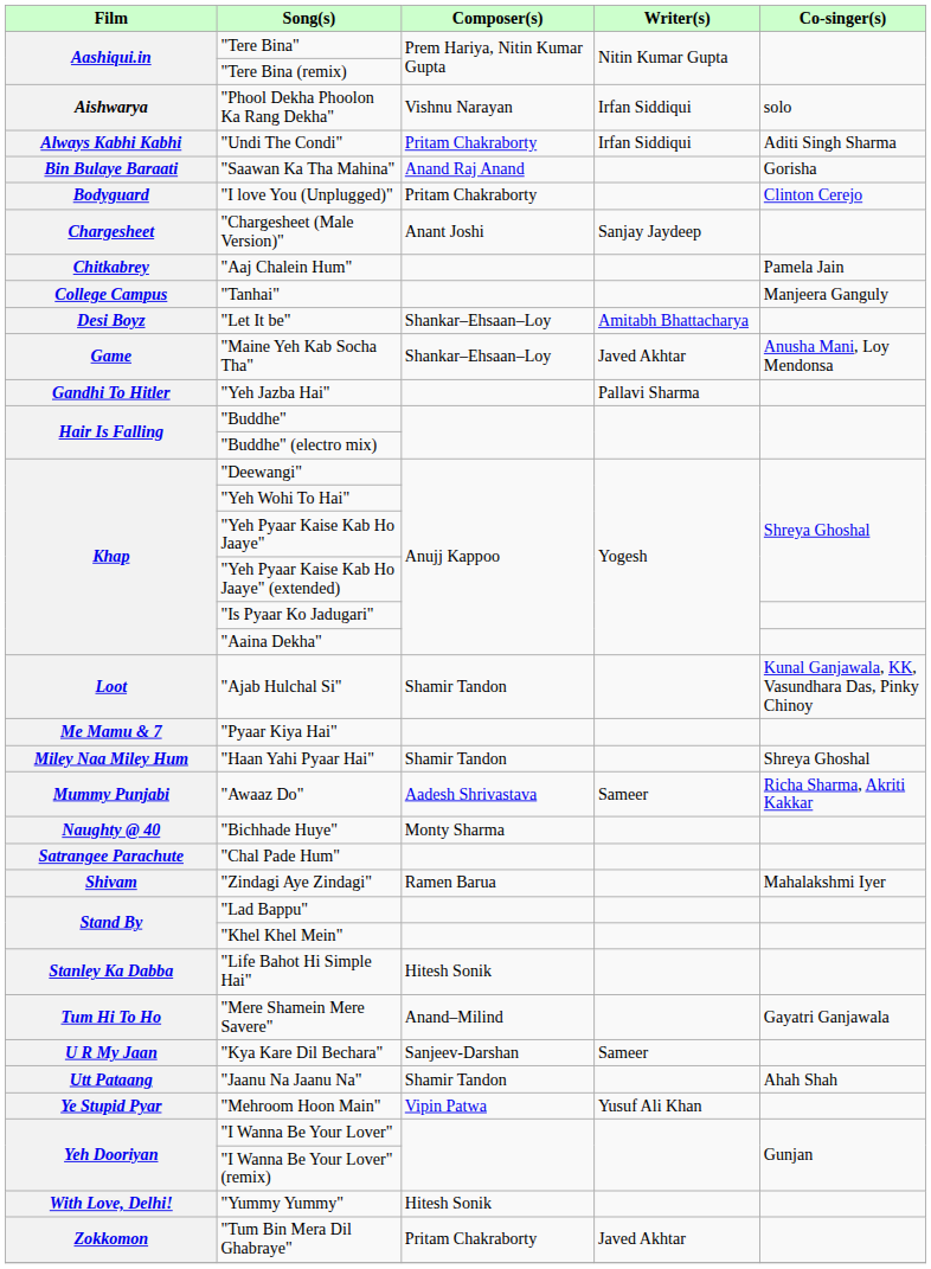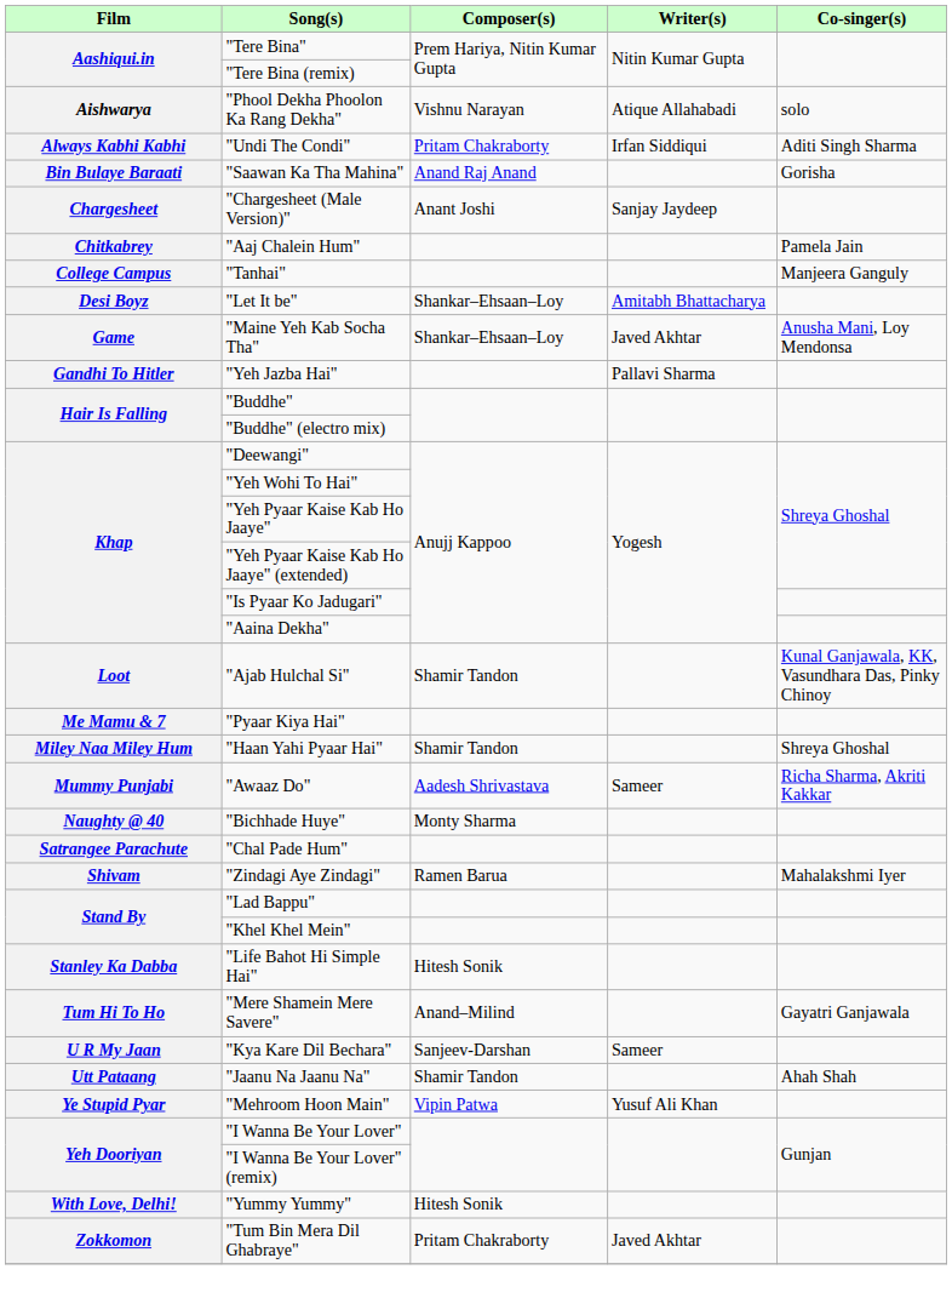"Phool Dekha Phoolon Ka Rang Dekha" | Writer(s): Irfan Siddiqui -> Atique Allahabadi
- row: Bodyguard | "I love You (Unplugged)" | Pritam Chakraborty | Clinton Cerejo
